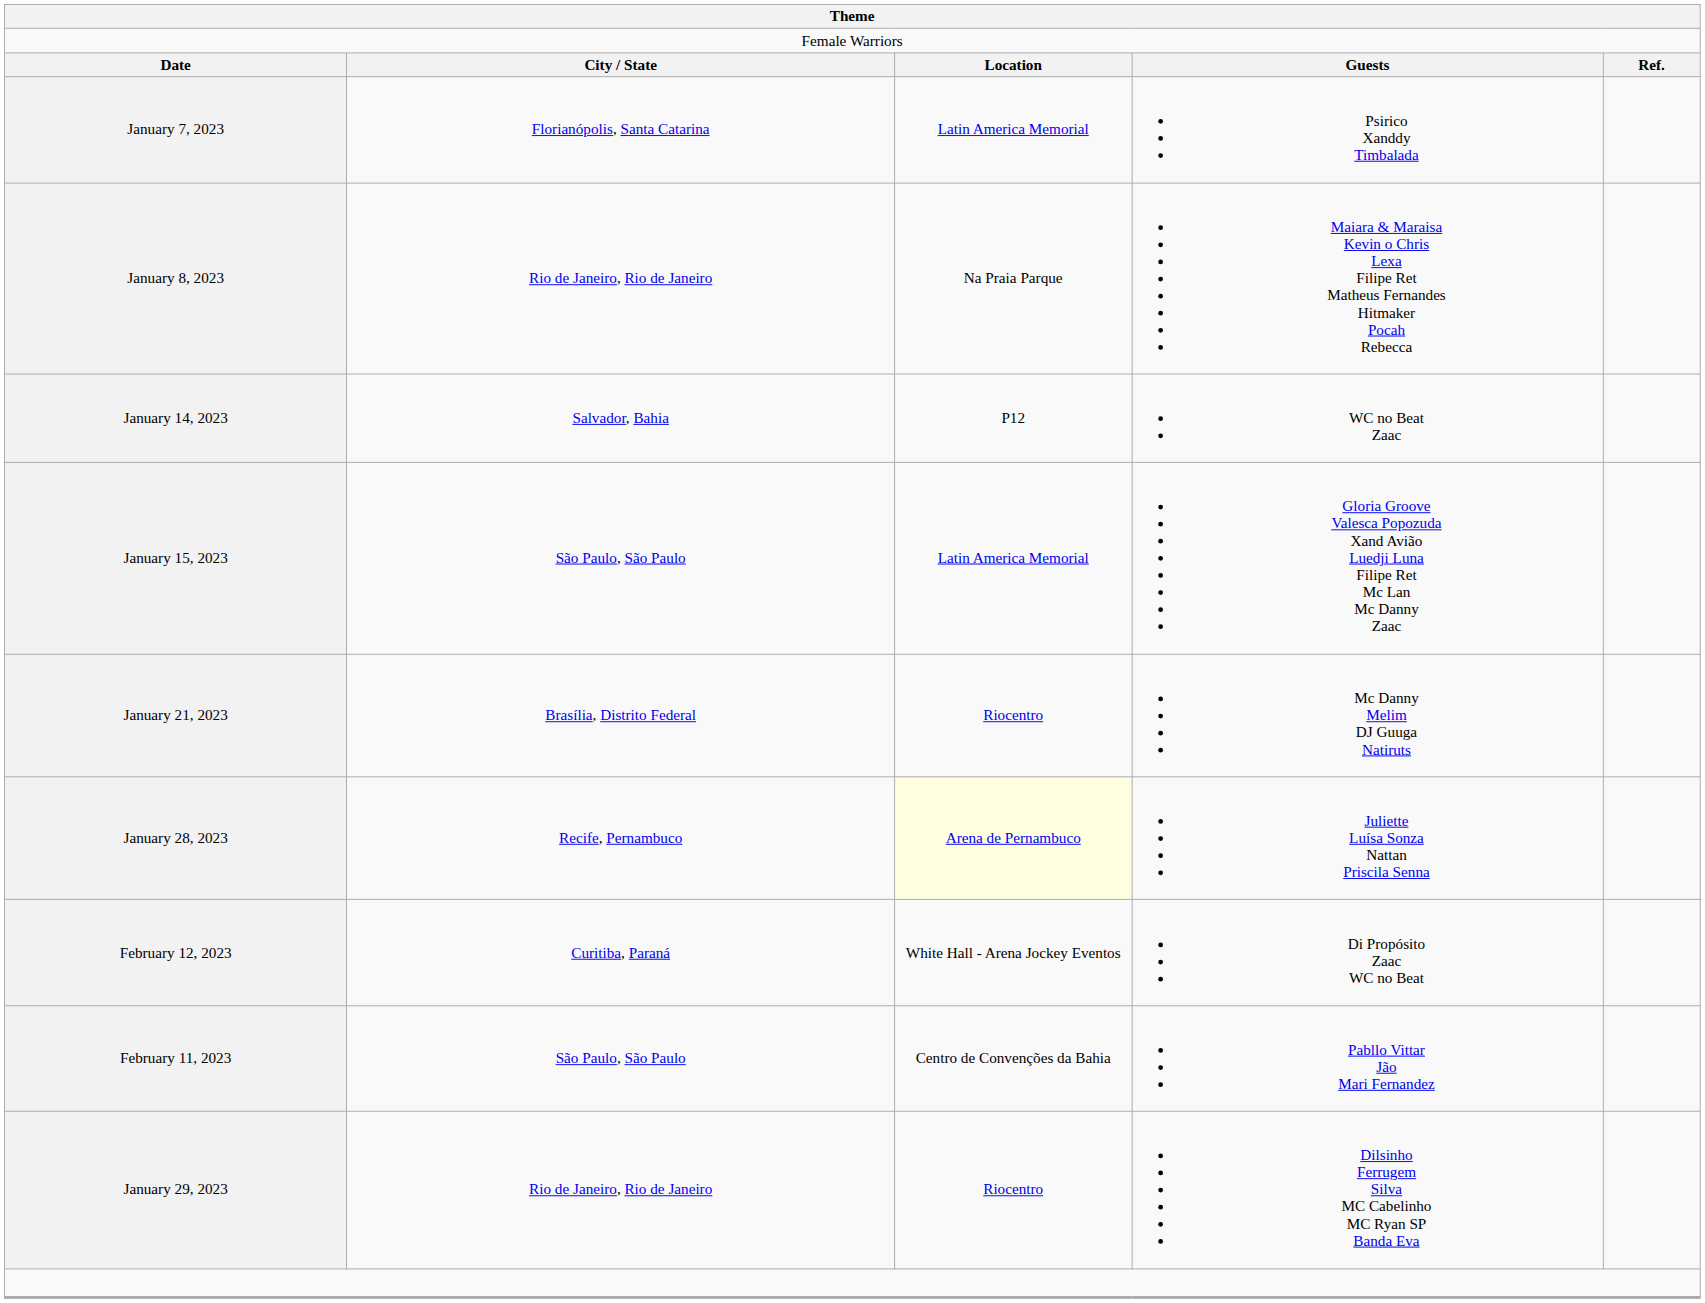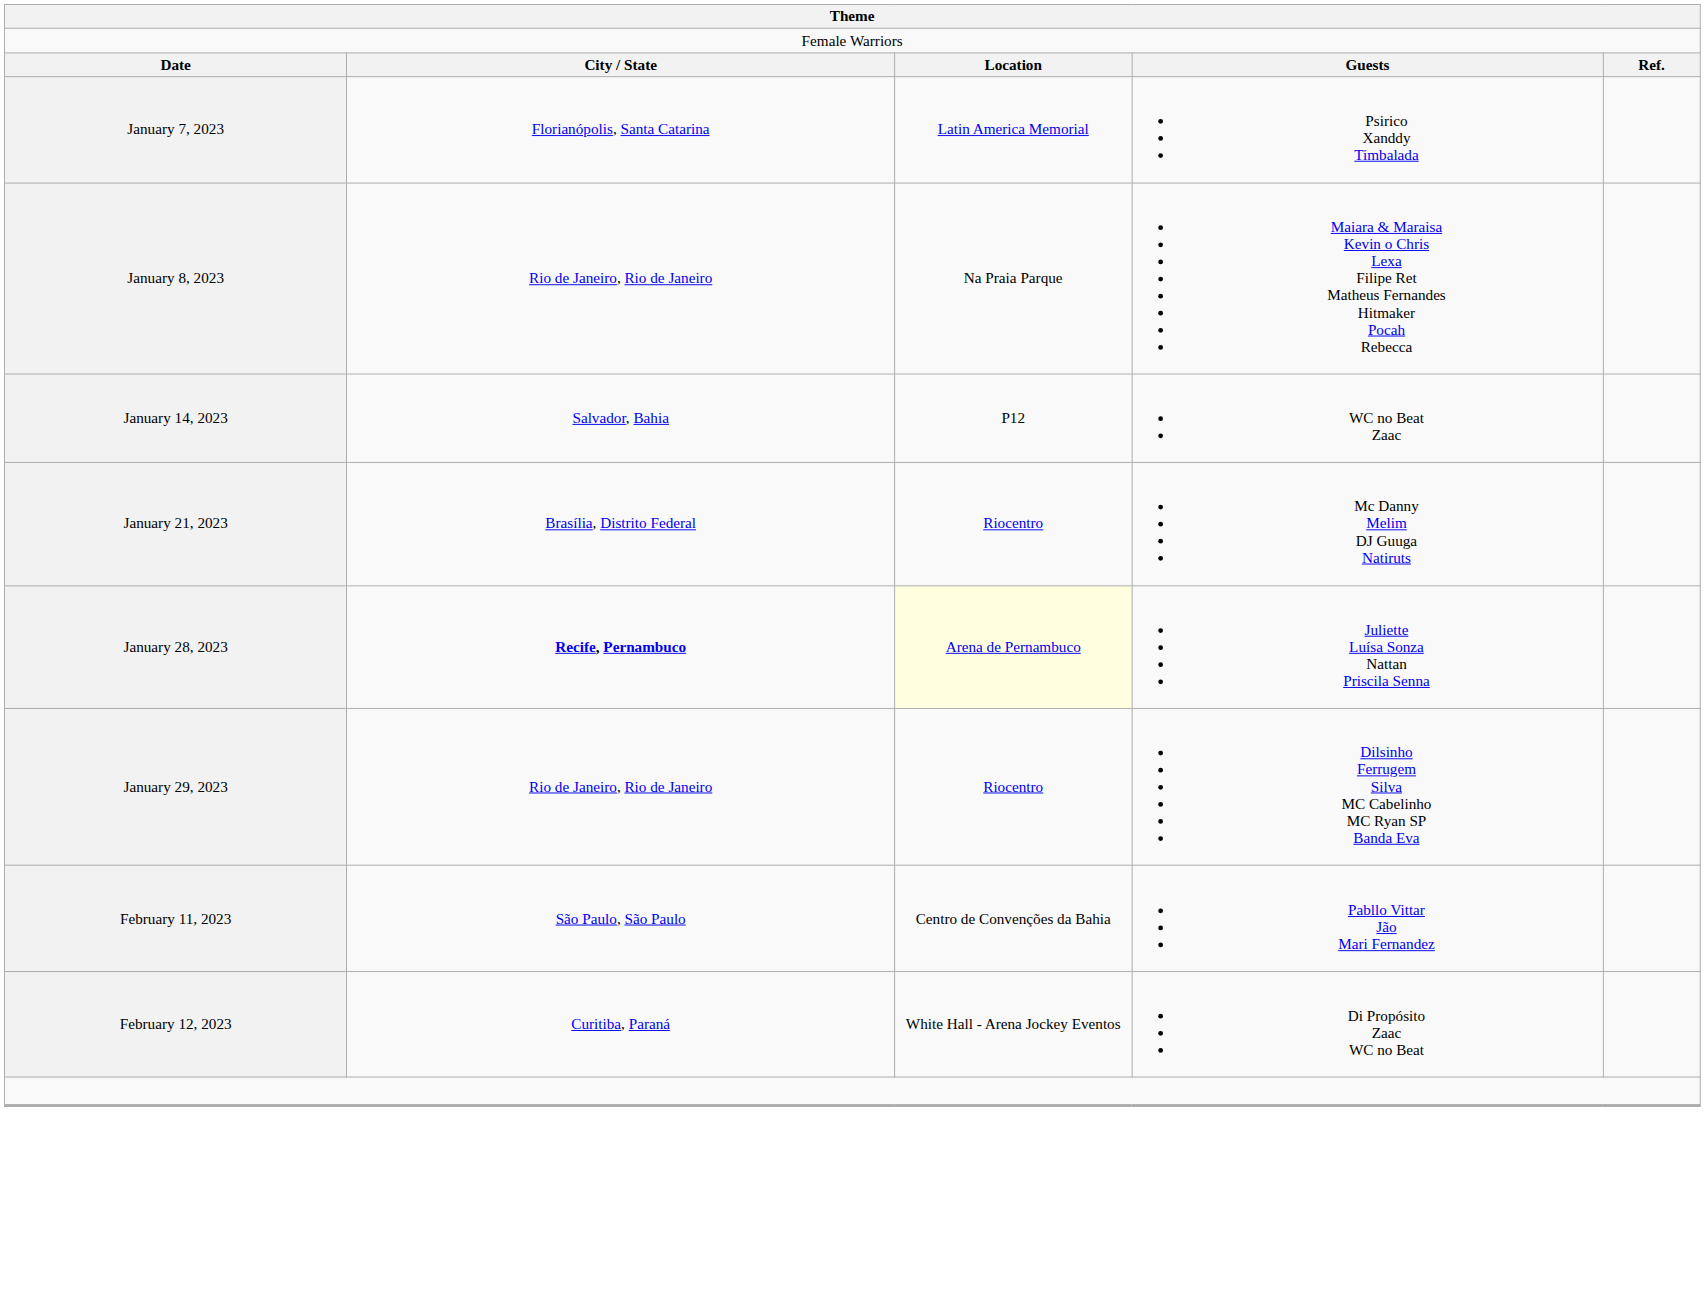- row: January 15, 2023 | São Paulo, São Paulo | Latin America Memorial | Gloria Groove Valesca Popozuda Xand Avião Luedji Luna Filipe Ret Mc Lan Mc Danny Zaac
January 28, 2023 | column 2: normal -> bold
rows swapped: January 29, 2023 <-> February 12, 2023
